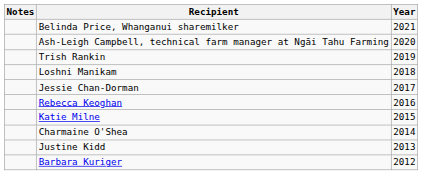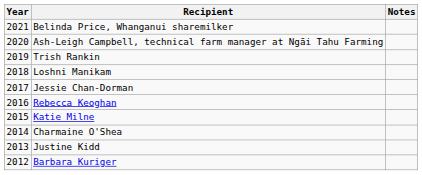columns swapped: Year <-> Notes
